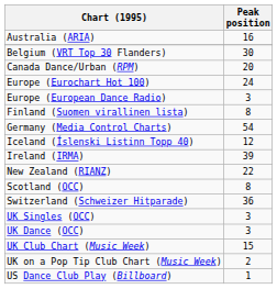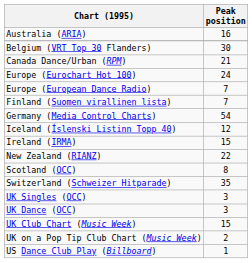Canada Dance/Urban (RPM) | Peak position: 20 -> 21
Europe (European Dance Radio) | Peak position: 3 -> 7
Finland (Suomen virallinen lista) | Peak position: 8 -> 7
Ireland (IRMA) | Peak position: 39 -> 15
Switzerland (Schweizer Hitparade) | Peak position: 36 -> 35
